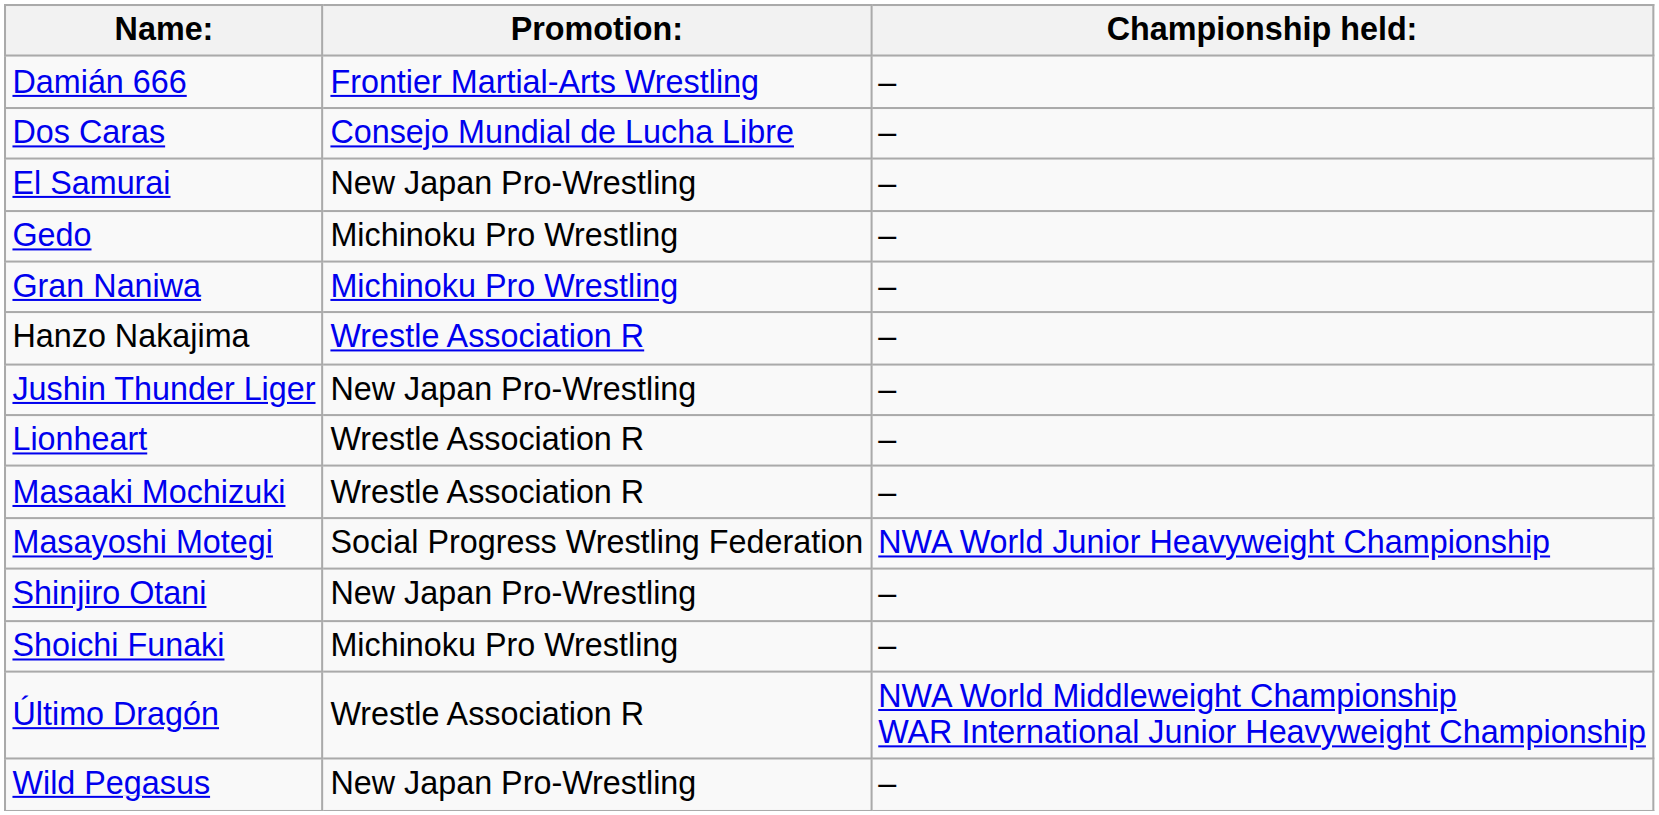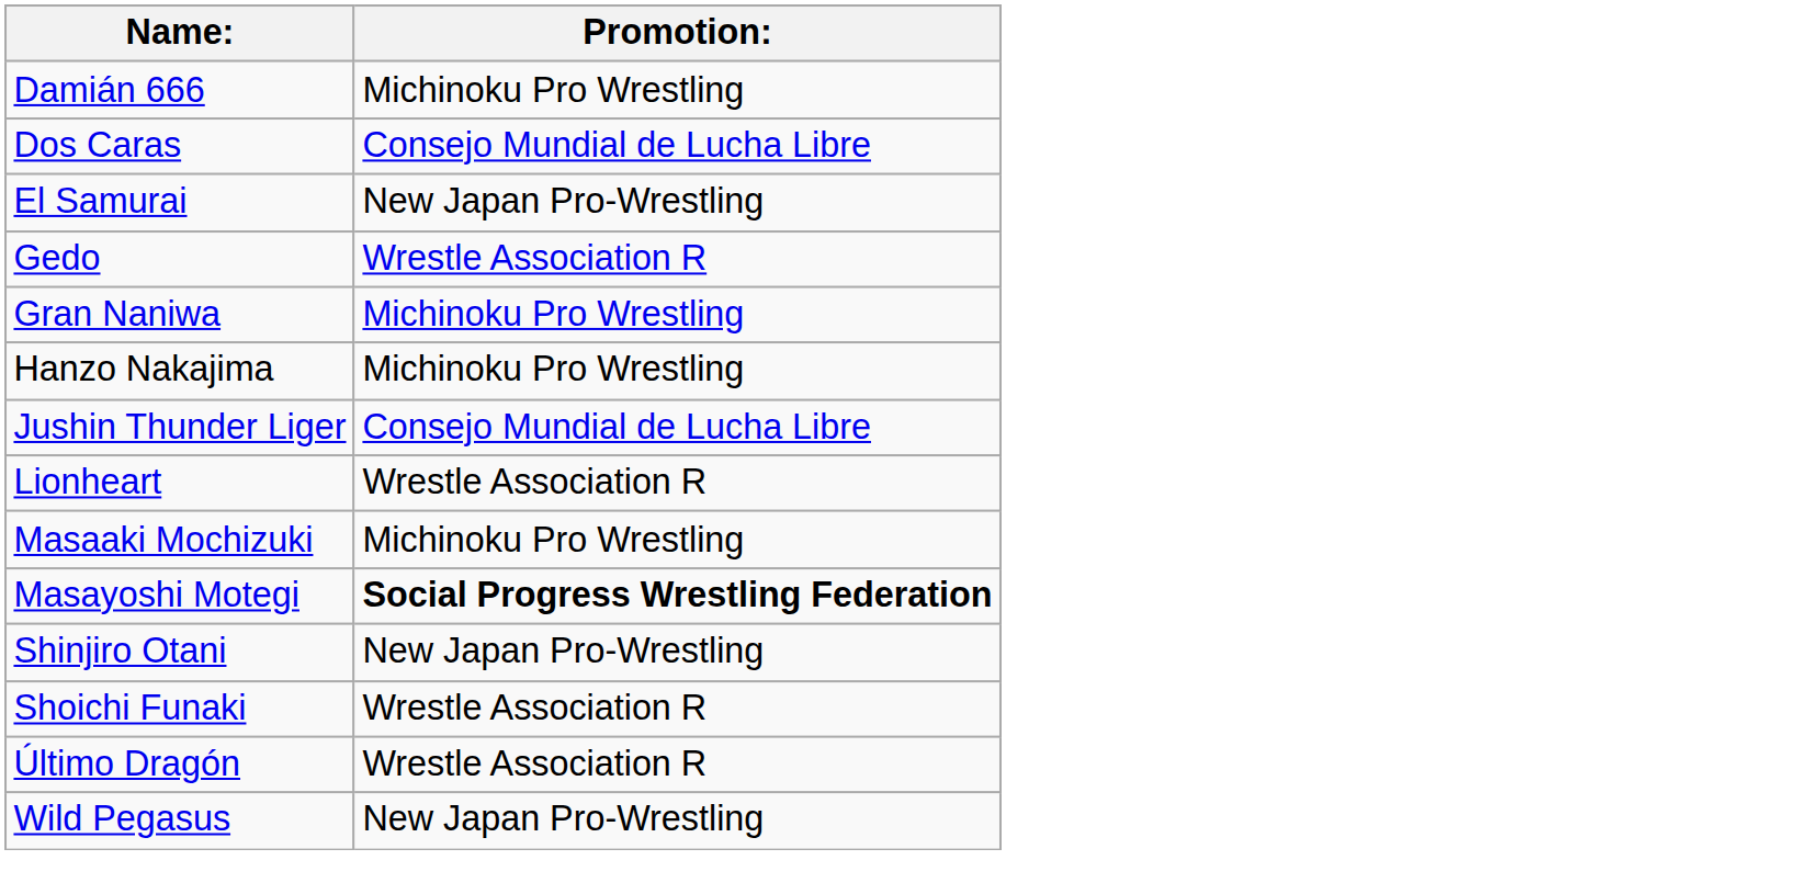- column: Championship held: | – | – | – | – | – | – | – | – | – | NWA World Junior Heavyweight Championship | – | – | NWA World Middleweight Championship WAR International Junior Heavyweight Championship | –
Damián 666 | Promotion:: Frontier Martial-Arts Wrestling -> Michinoku Pro Wrestling
Gedo | Promotion:: Michinoku Pro Wrestling -> Wrestle Association R
Hanzo Nakajima | Promotion:: Wrestle Association R -> Michinoku Pro Wrestling
Jushin Thunder Liger | Promotion:: New Japan Pro-Wrestling -> Consejo Mundial de Lucha Libre
Masaaki Mochizuki | Promotion:: Wrestle Association R -> Michinoku Pro Wrestling
Masayoshi Motegi | Promotion:: normal -> bold
Shoichi Funaki | Promotion:: Michinoku Pro Wrestling -> Wrestle Association R
